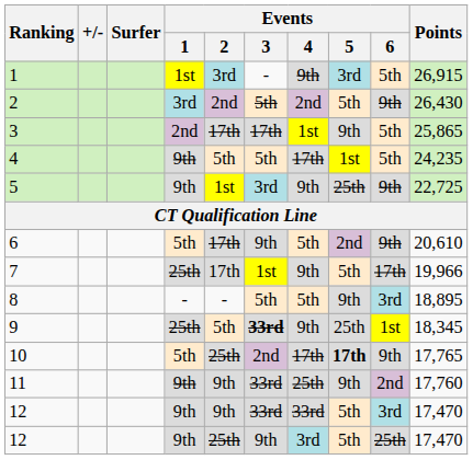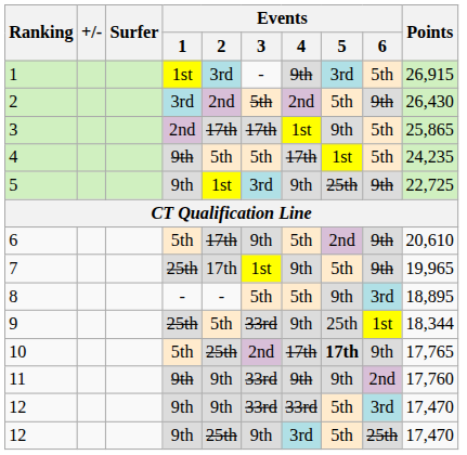7 | Events / 6: 17th -> 9th
7 | Points: 19,966 -> 19,965
9 | Events / 3: bold -> normal
9 | Points: 18,345 -> 18,344
11 | Events / 4: 25th -> 9th
